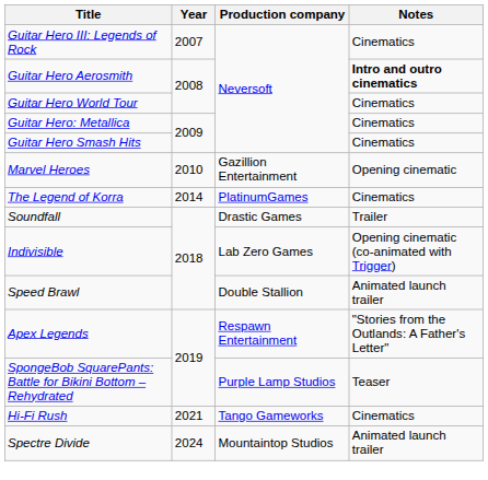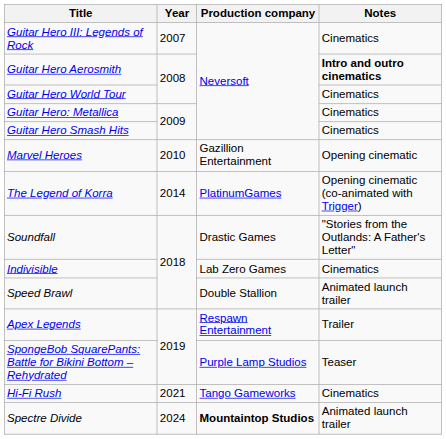The Legend of Korra | Notes: Cinematics -> Opening cinematic (co-animated with Trigger)
Soundfall | Notes: Trailer -> "Stories from the Outlands: A Father's Letter"
Indivisible | Notes: Opening cinematic (co-animated with Trigger) -> Cinematics
Apex Legends | Notes: "Stories from the Outlands: A Father's Letter" -> Trailer
Spectre Divide | Production company: normal -> bold
